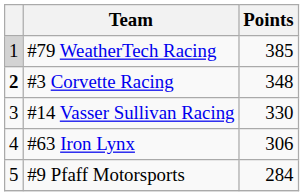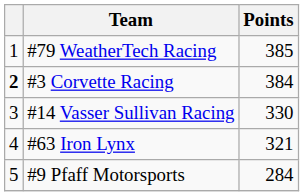#79 WeatherTech Racing | column 1: lightgrey background -> no background
#3 Corvette Racing | Points: 348 -> 384
#63 Iron Lynx | Points: 306 -> 321
